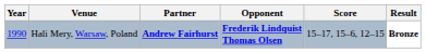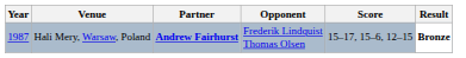Hali Mery, Warsaw, Poland | Year: 1990 -> 1987
Hali Mery, Warsaw, Poland | Opponent: bold -> normal
